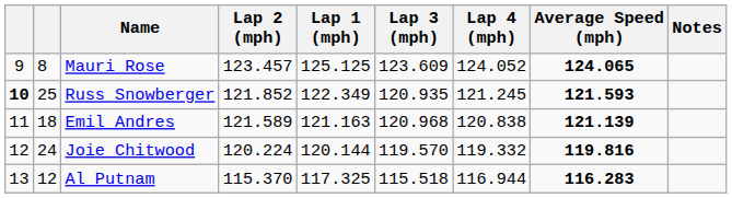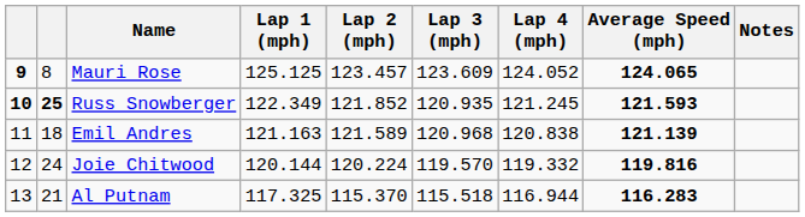columns swapped: Lap 1 (mph) <-> Lap 2 (mph)
Mauri Rose | column 1: normal -> bold
Russ Snowberger | column 2: normal -> bold
Al Putnam | column 2: 12 -> 21
